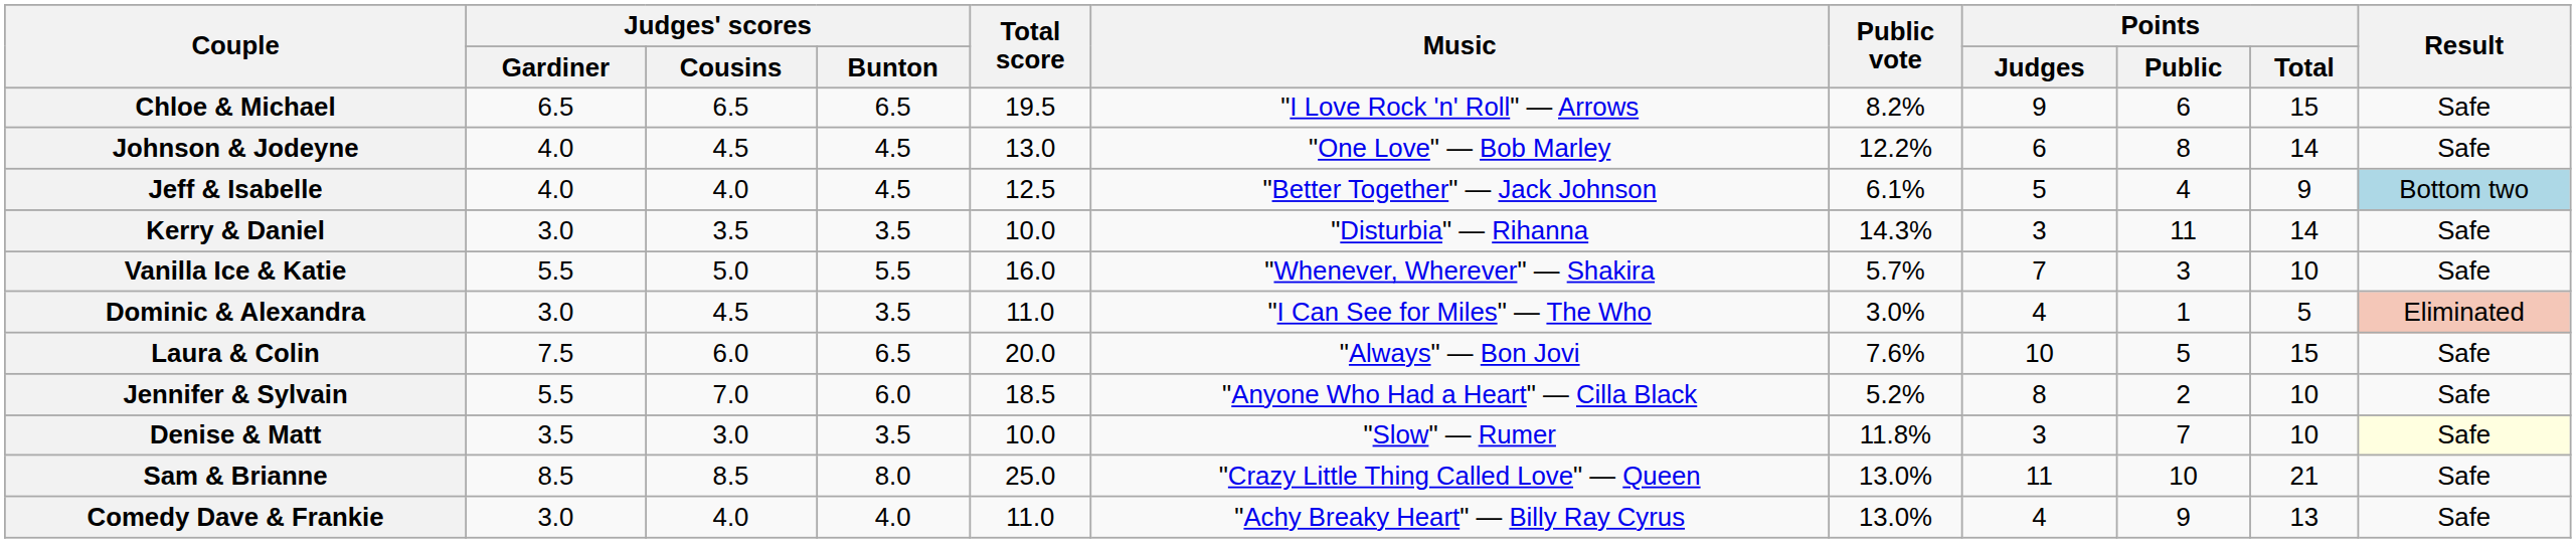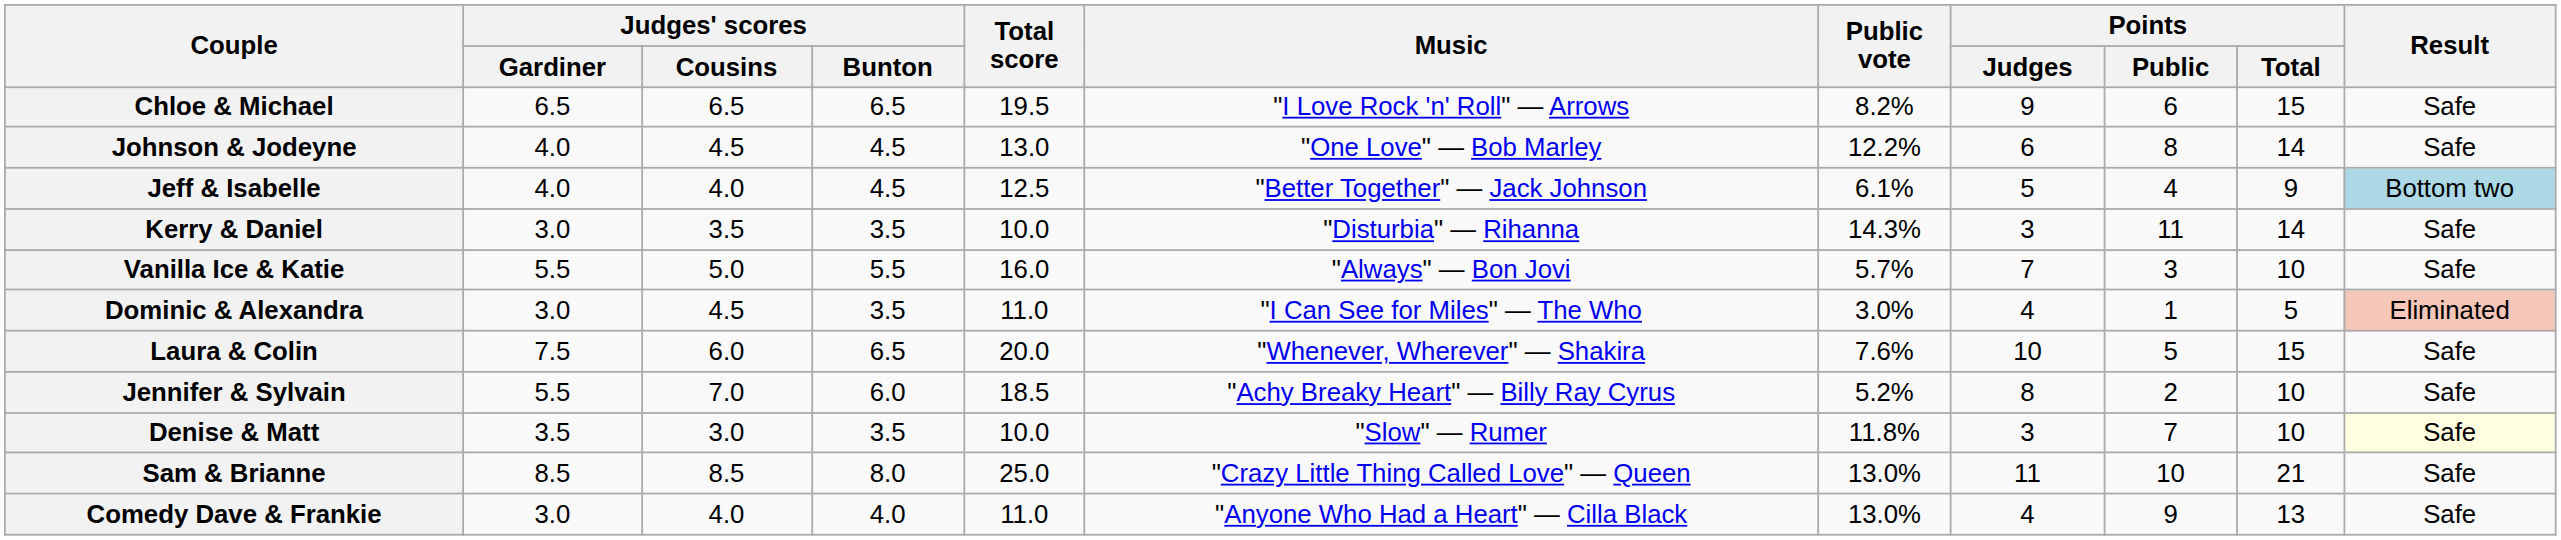Vanilla Ice & Katie | Music: "Whenever, Wherever" — Shakira -> "Always" — Bon Jovi
Laura & Colin | Music: "Always" — Bon Jovi -> "Whenever, Wherever" — Shakira
Jennifer & Sylvain | Music: "Anyone Who Had a Heart" — Cilla Black -> "Achy Breaky Heart" — Billy Ray Cyrus
Comedy Dave & Frankie | Music: "Achy Breaky Heart" — Billy Ray Cyrus -> "Anyone Who Had a Heart" — Cilla Black
